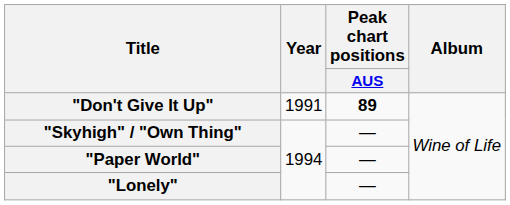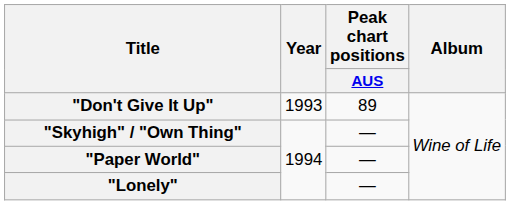"Don't Give It Up" | Year: 1991 -> 1993
"Don't Give It Up" | Peak chart positions / AUS: bold -> normal
